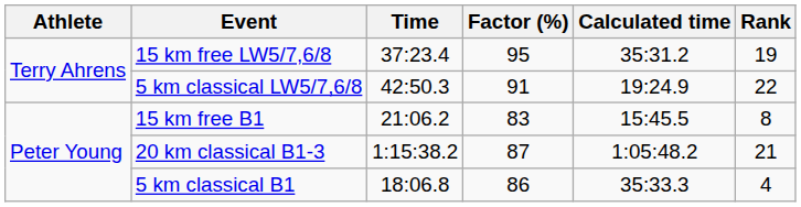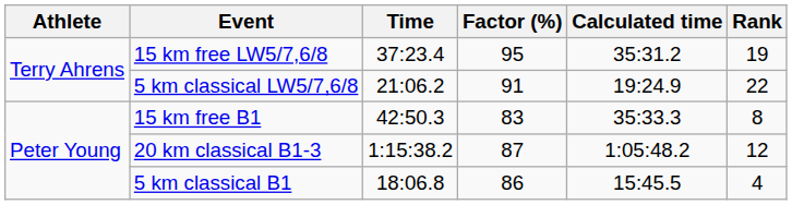5 km classical LW5/7,6/8 | Time: 42:50.3 -> 21:06.2
15 km free B1 | Time: 21:06.2 -> 42:50.3
15 km free B1 | Calculated time: 15:45.5 -> 35:33.3
20 km classical B1-3 | Rank: 21 -> 12
5 km classical B1 | Calculated time: 35:33.3 -> 15:45.5
